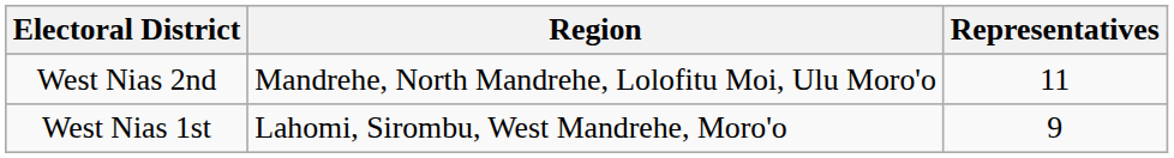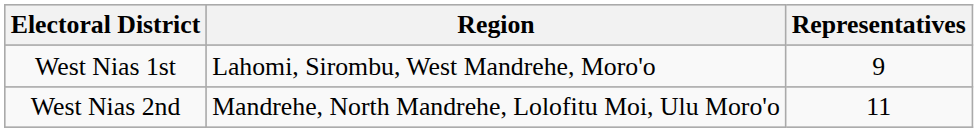rows swapped: West Nias 1st <-> West Nias 2nd
